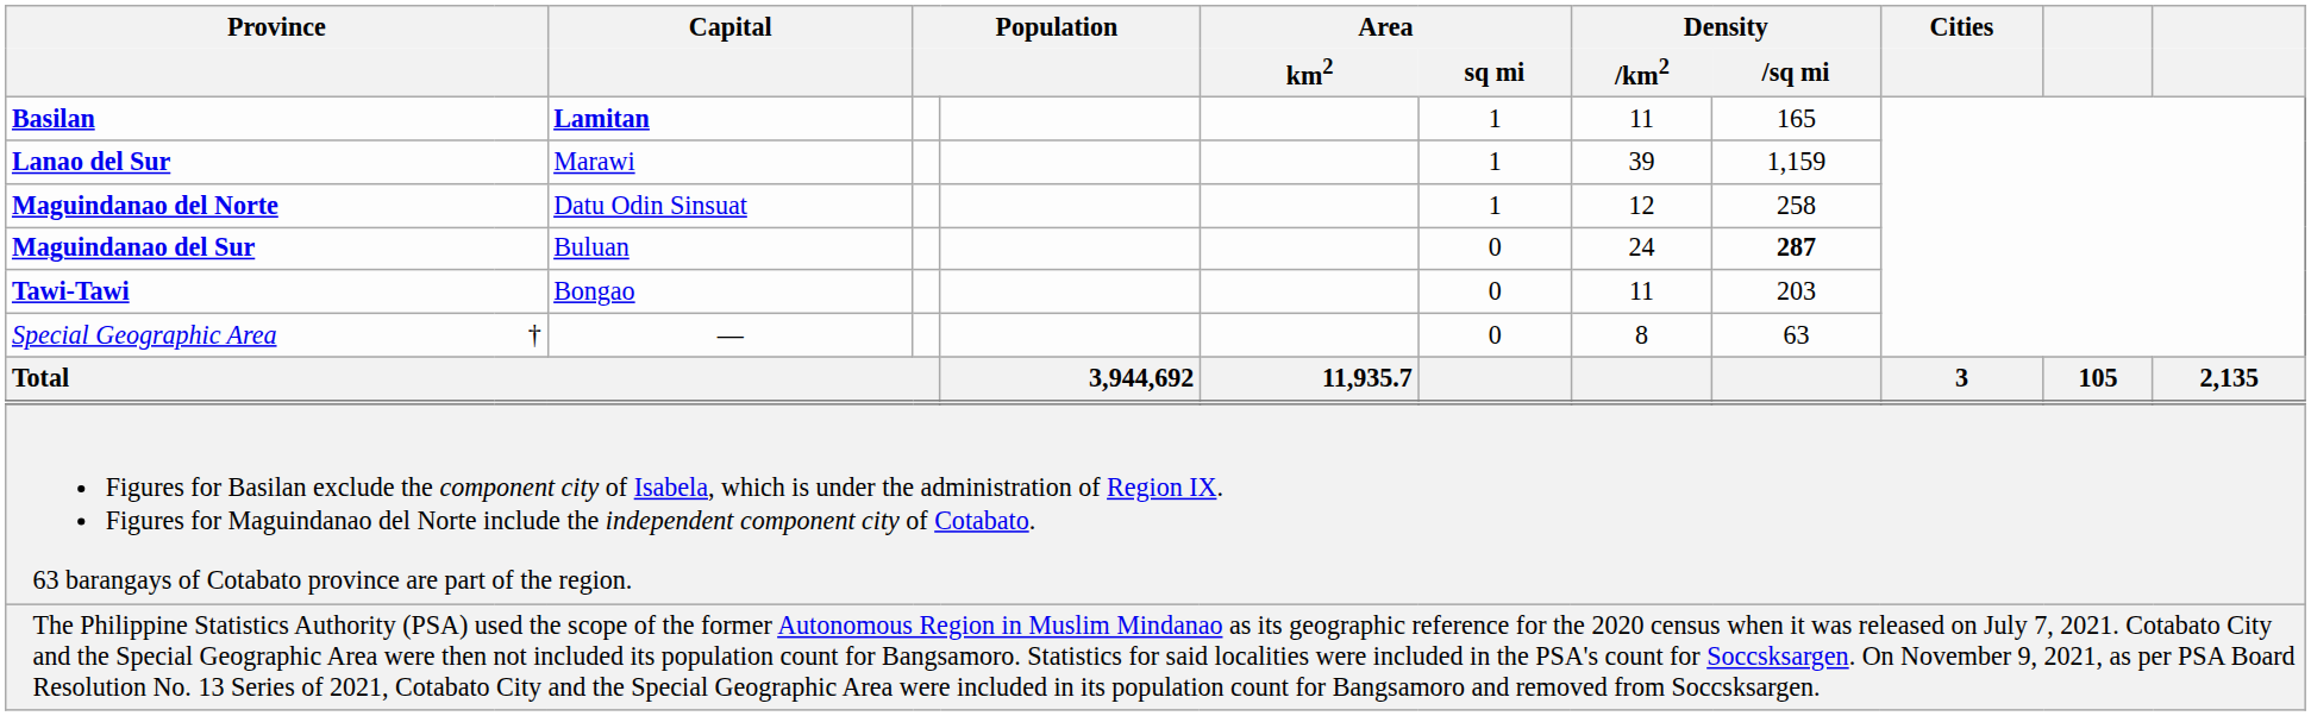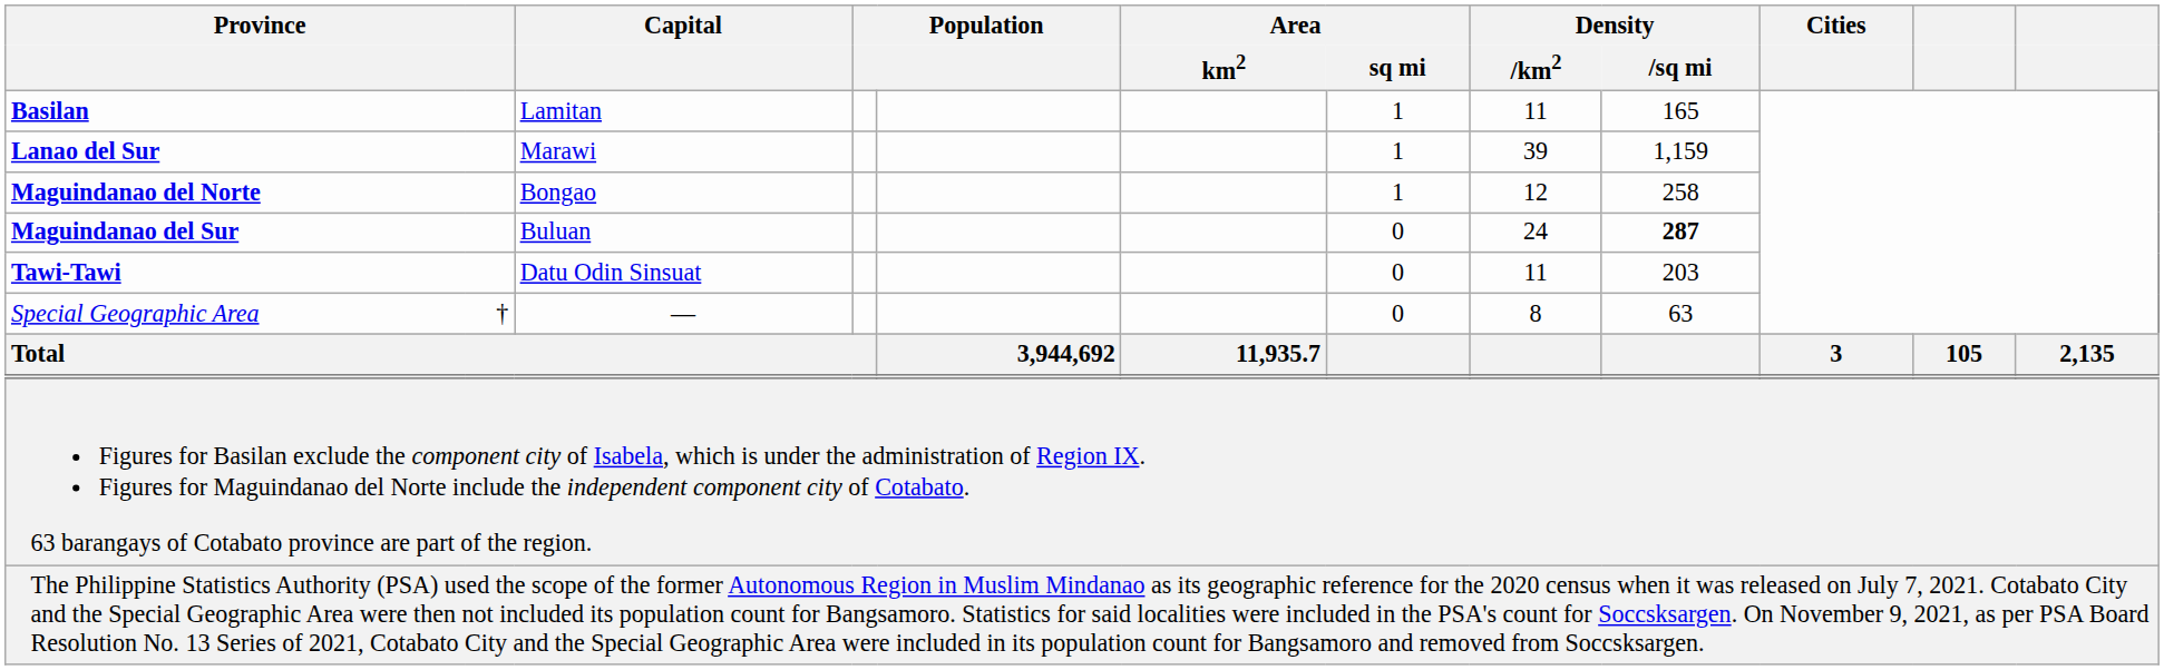Basilan | Capital: bold -> normal
Maguindanao del Norte | Capital: Datu Odin Sinsuat -> Bongao
Tawi-Tawi | Capital: Bongao -> Datu Odin Sinsuat
